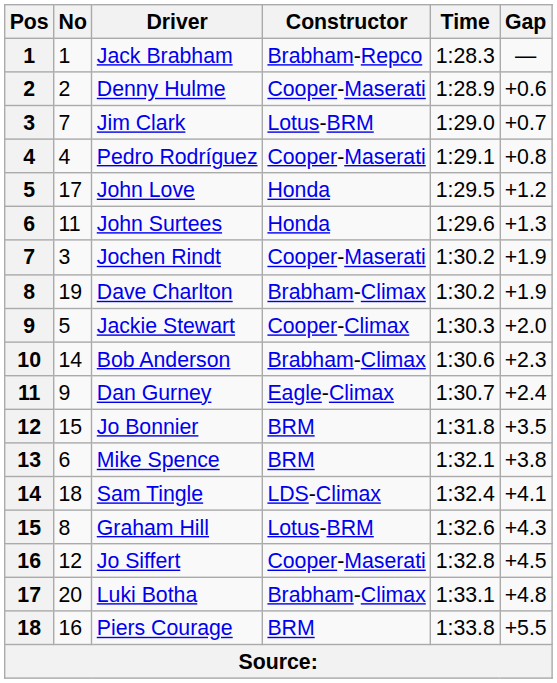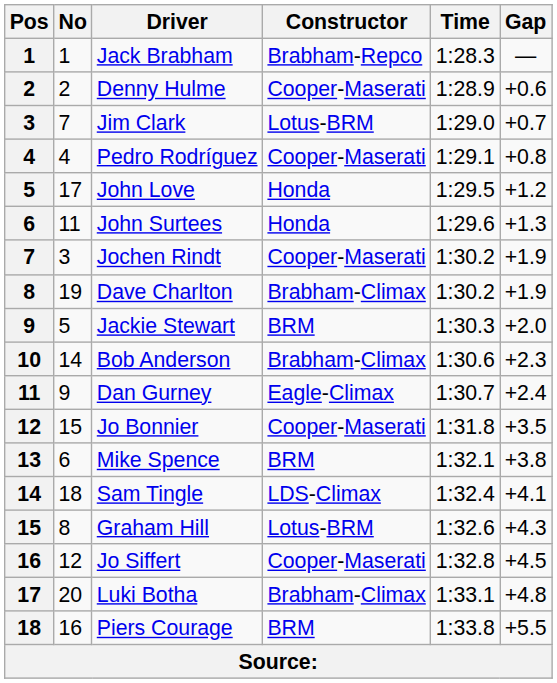Jackie Stewart | Constructor: Cooper-Climax -> BRM
Jo Bonnier | Constructor: BRM -> Cooper-Maserati
